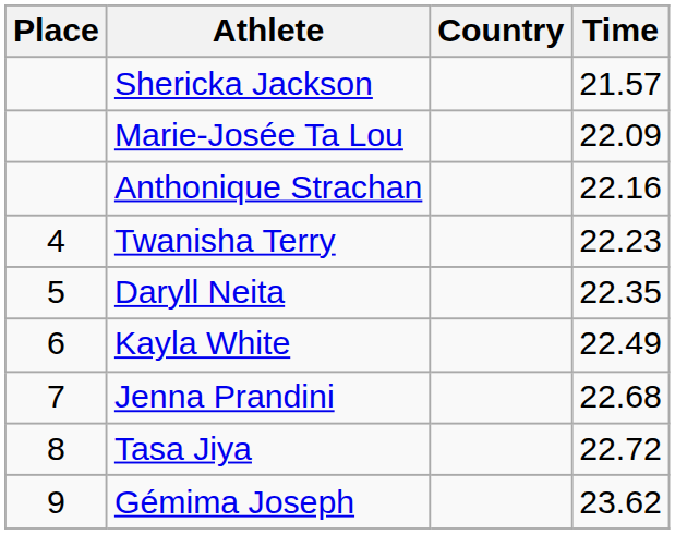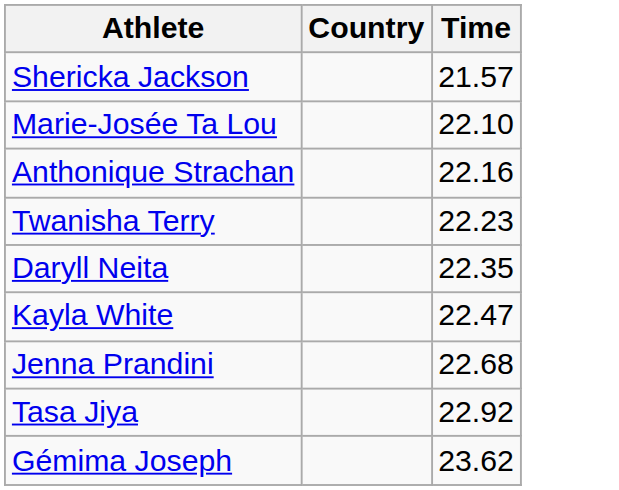- column: Place | 4 | 5 | 6 | 7 | 8 | 9
Marie-Josée Ta Lou | Time: 22.09 -> 22.10
Kayla White | Time: 22.49 -> 22.47
Tasa Jiya | Time: 22.72 -> 22.92
